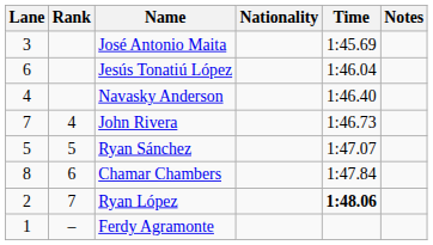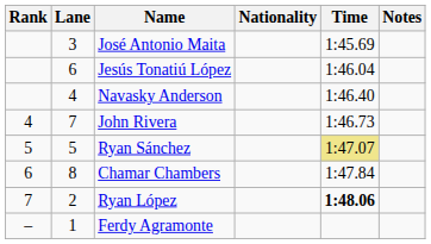columns swapped: Rank <-> Lane
Ryan Sánchez | Time: no background -> khaki background
